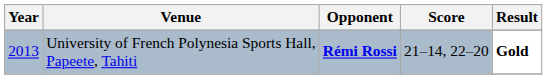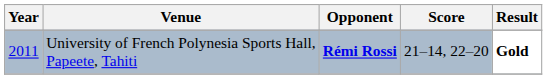University of French Polynesia Sports Hall, Papeete, Tahiti | Year: 2013 -> 2011
